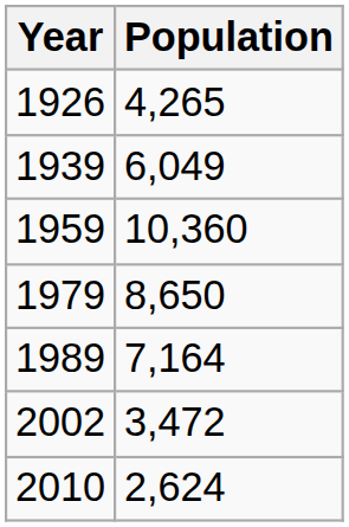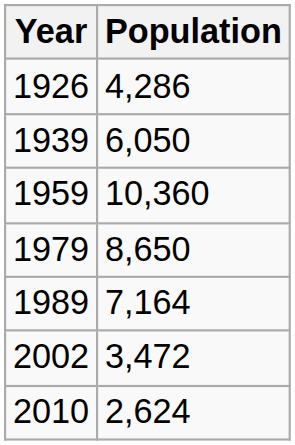1926 | Population: 4,265 -> 4,286
1939 | Population: 6,049 -> 6,050
